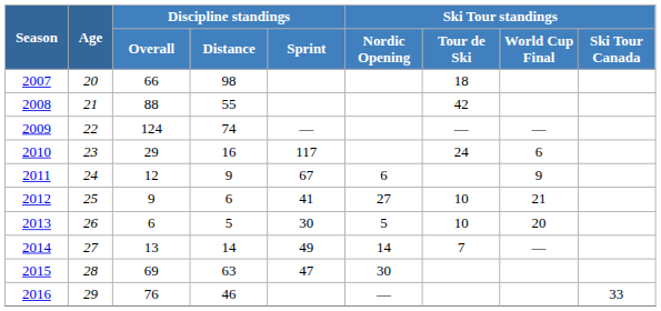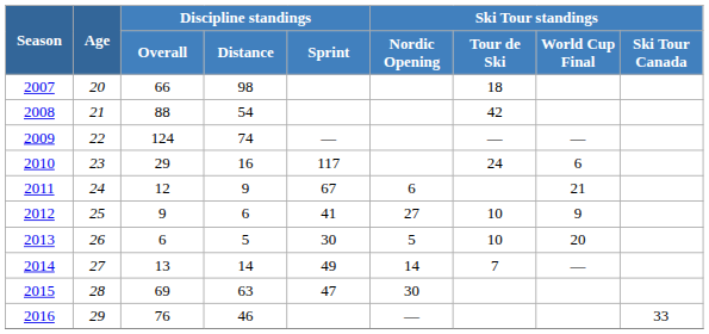2008 | Discipline standings / Distance: 55 -> 54
2011 | Ski Tour standings / World Cup Final: 9 -> 21
2012 | Ski Tour standings / World Cup Final: 21 -> 9
